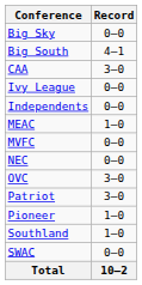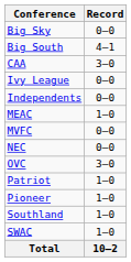Patriot | Record: 3–0 -> 1–0
SWAC | Record: 0–0 -> 1–0
